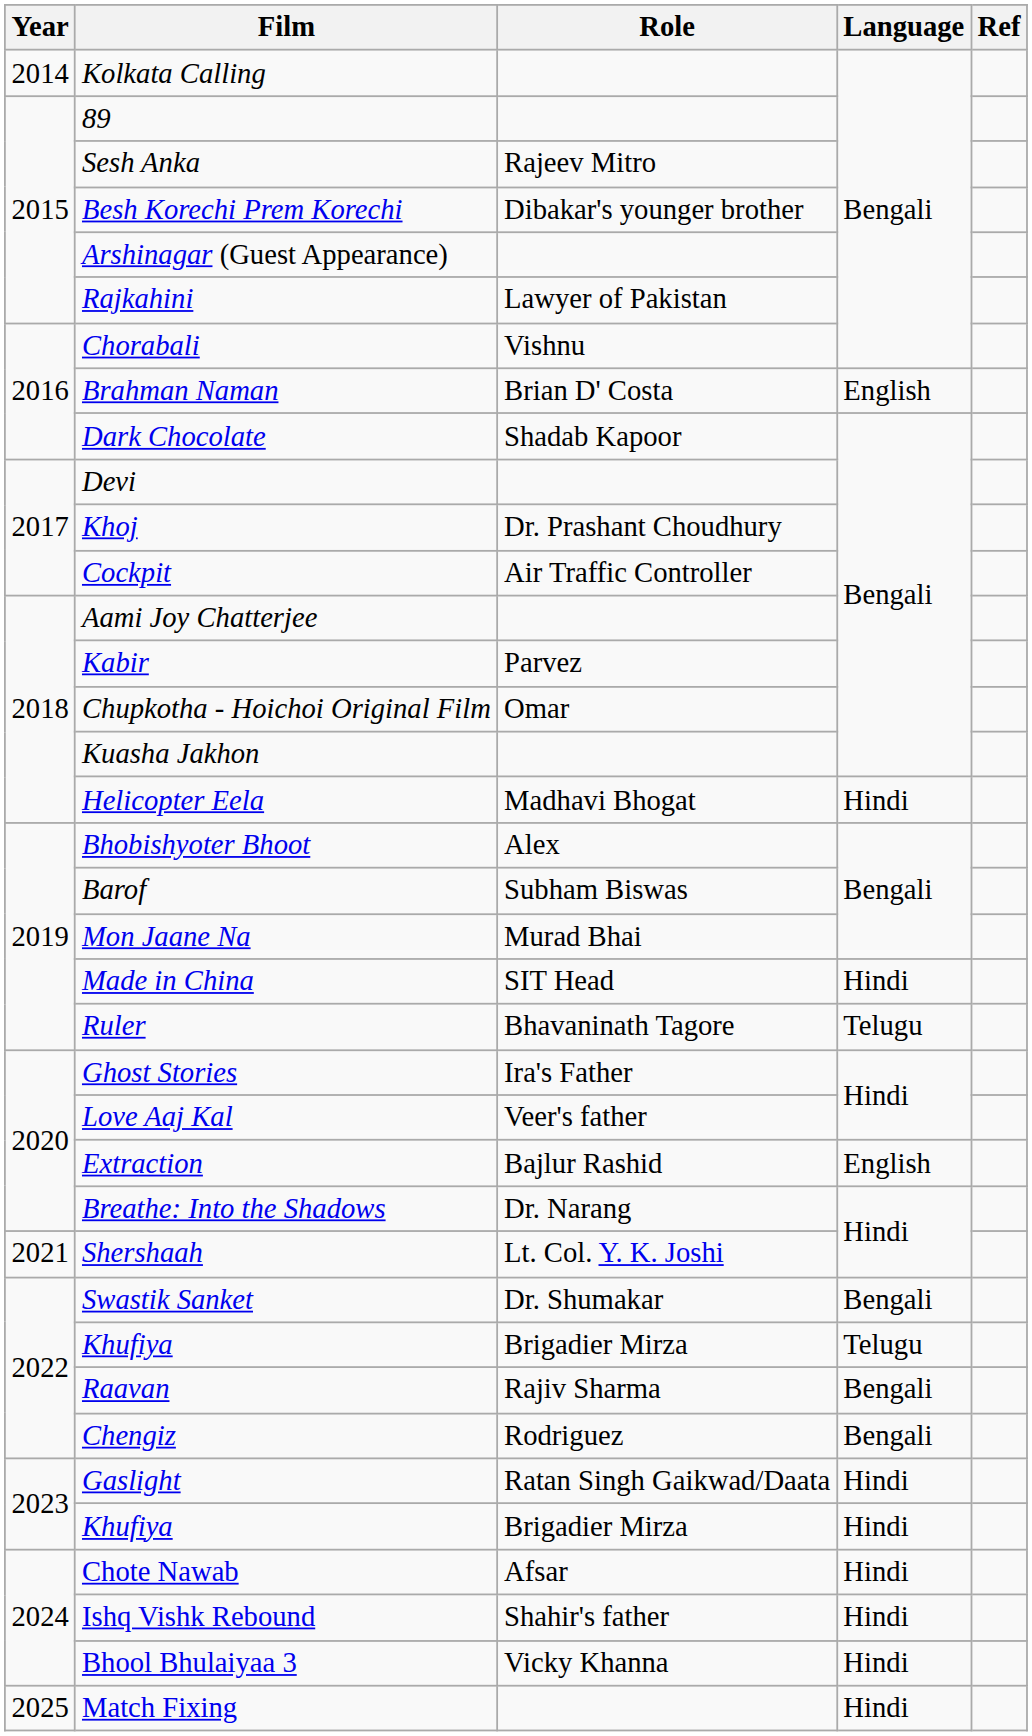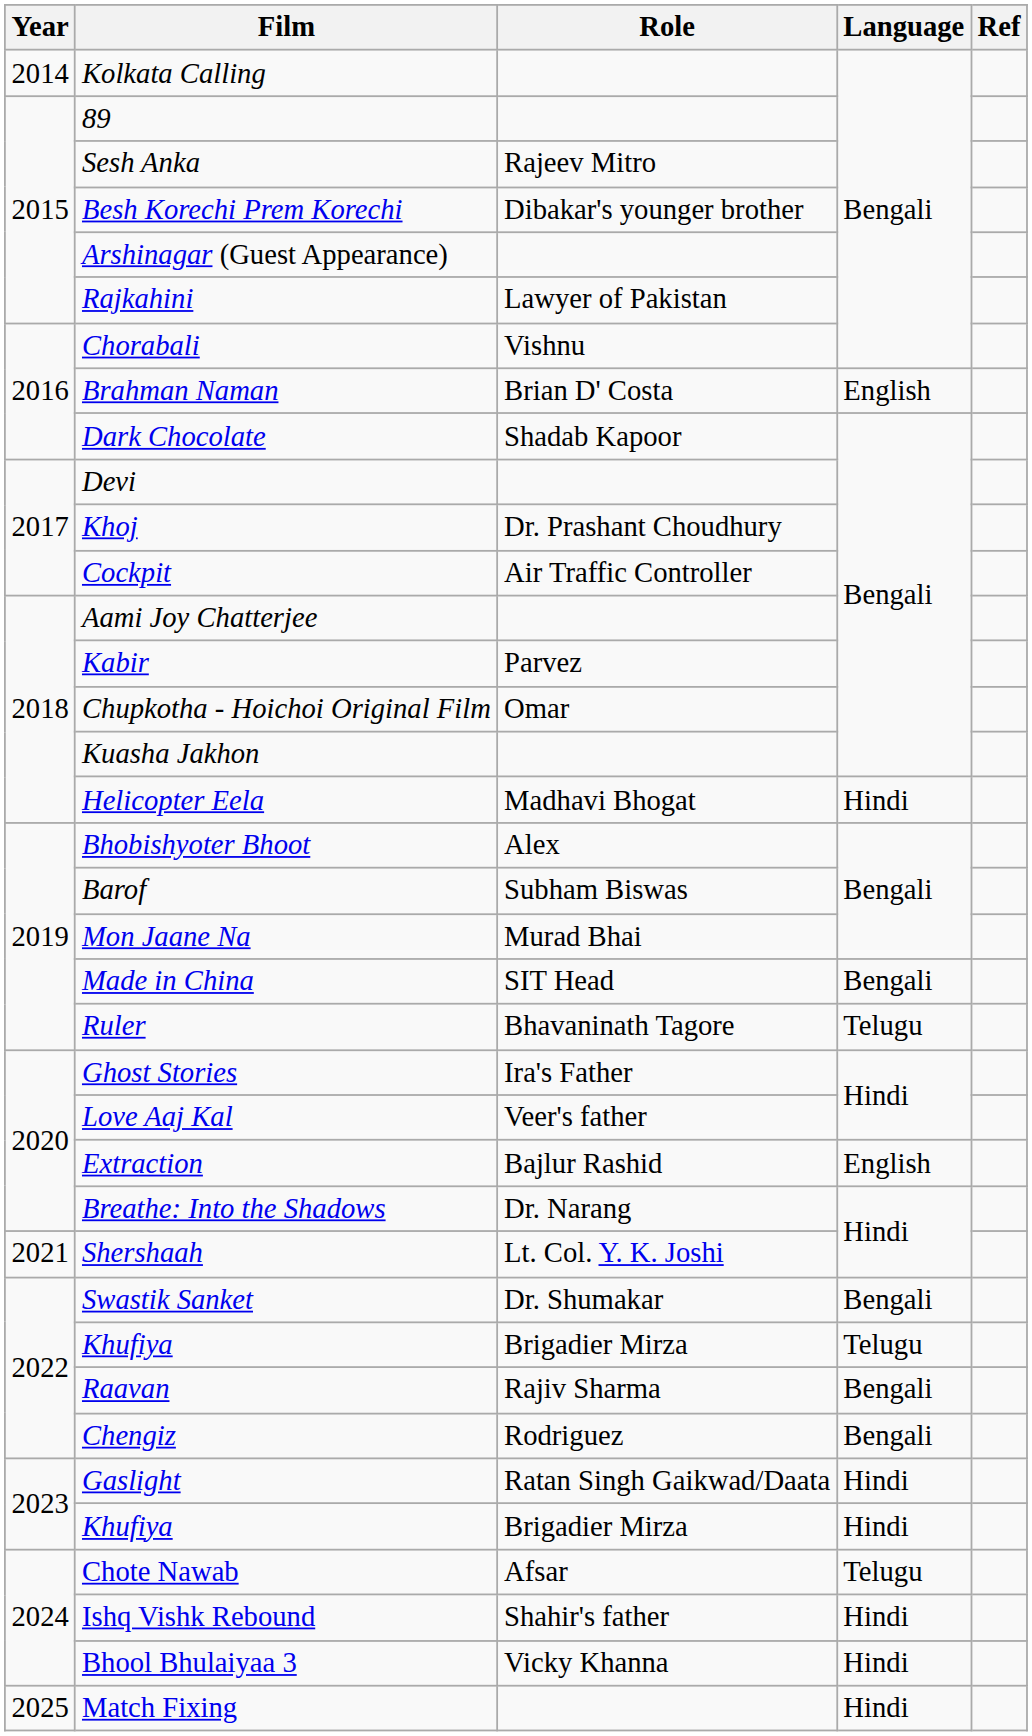Made in China | Language: Hindi -> Bengali
Chote Nawab | Language: Hindi -> Telugu
